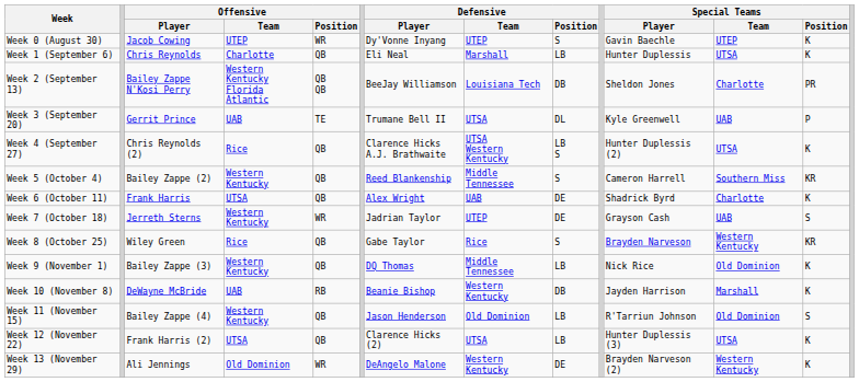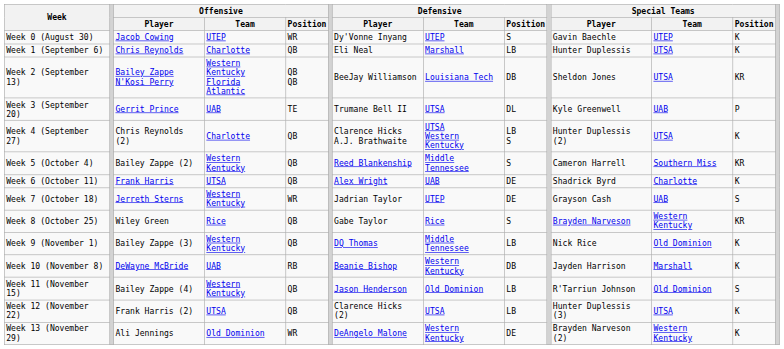Week 2 (September 13) | Special Teams / Team: Charlotte -> UTSA
Week 2 (September 13) | Special Teams / Position: PR -> KR
Week 4 (September 27) | Offensive / Team: Rice -> Charlotte
